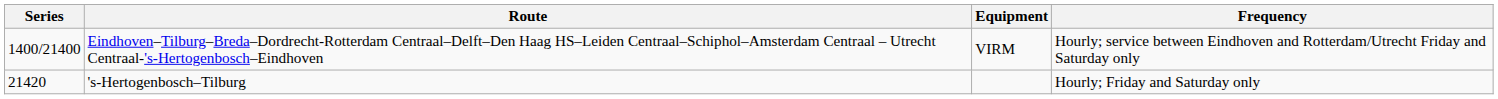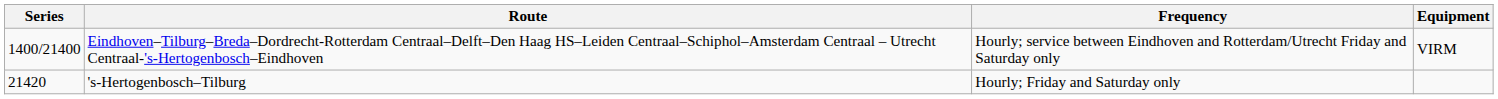columns swapped: Equipment <-> Frequency
